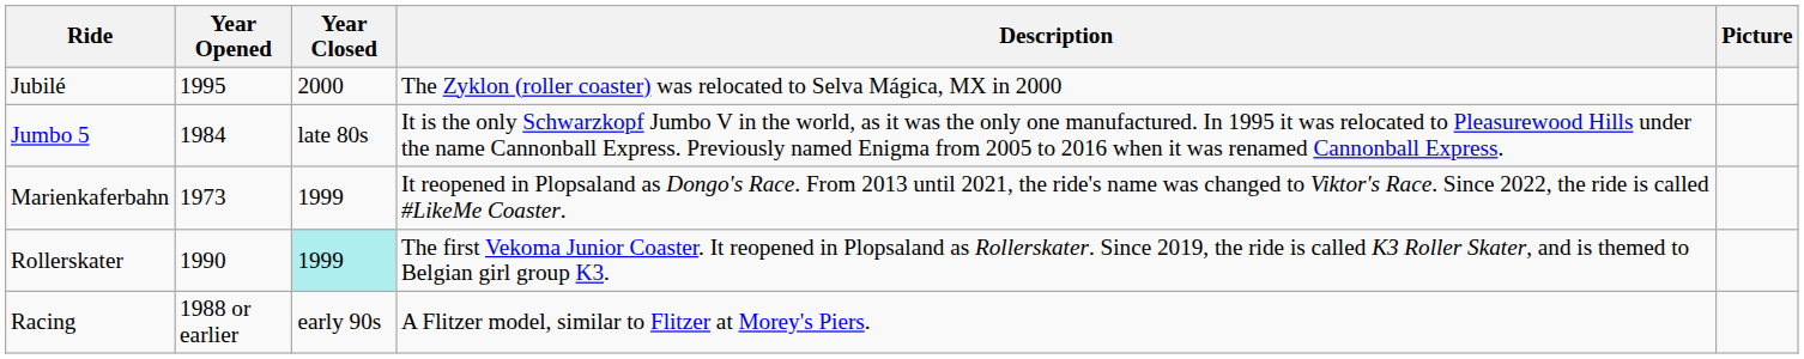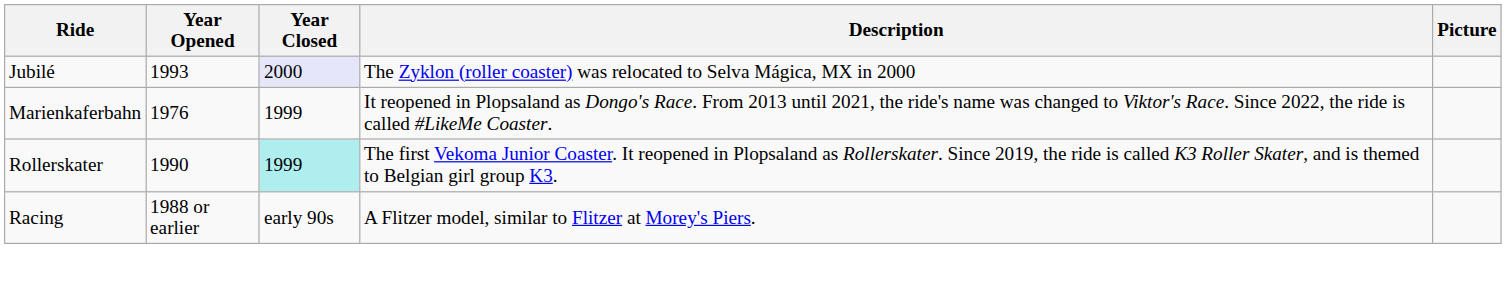Jubilé | Year Opened: 1995 -> 1993
Jubilé | Year Closed: no background -> lavender background
- row: Jumbo 5 | 1984 | late 80s | It is the only Schwarzkopf Jumbo V in the world, as it was the only one manufactured. In 1995 it was relocated to Pleasurewood Hills under the name Cannonball Express. Previously named Enigma from 2005 to 2016 when it was renamed Cannonball Express.
Marienkaferbahn | Year Opened: 1973 -> 1976
